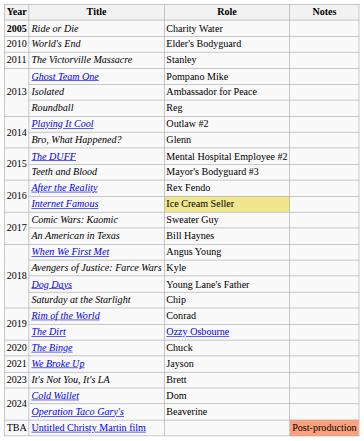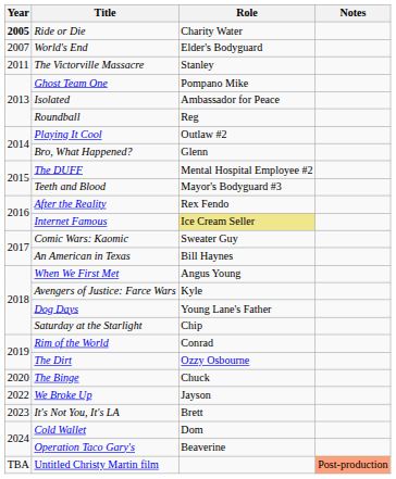World's End | Year: 2010 -> 2007
We Broke Up | Year: 2021 -> 2022
